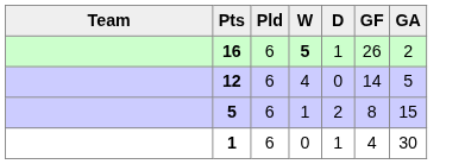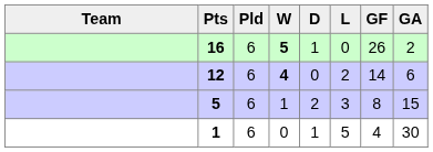+ column: L | 0 | 2 | 3 | 5
12 | W: normal -> bold
12 | GA: 5 -> 6
